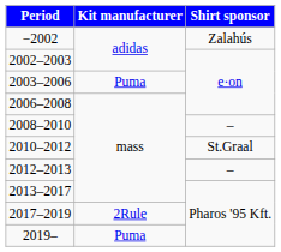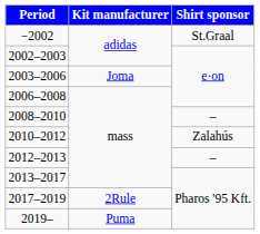−2002 | Shirt sponsor: Zalahús -> St.Graal
2003–2006 | Kit manufacturer: Puma -> Joma
2010–2012 | Shirt sponsor: St.Graal -> Zalahús
